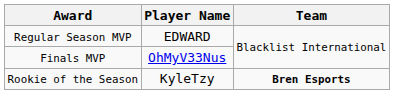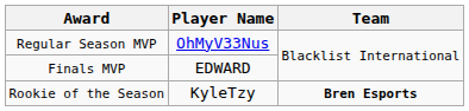Regular Season MVP | Player Name: EDWARD -> OhMyV33Nus
Finals MVP | Player Name: OhMyV33Nus -> EDWARD
